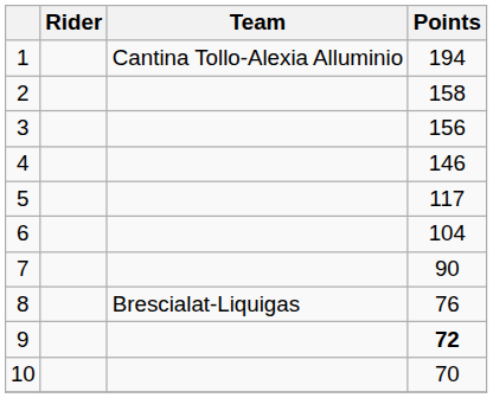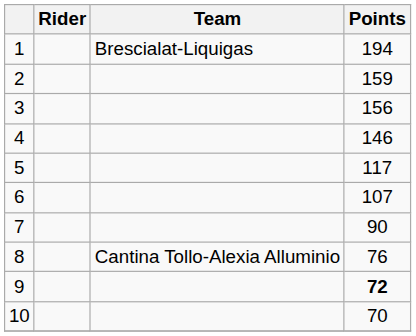1 | Team: Cantina Tollo-Alexia Alluminio -> Brescialat-Liquigas
2 | Points: 158 -> 159
6 | Points: 104 -> 107
8 | Team: Brescialat-Liquigas -> Cantina Tollo-Alexia Alluminio
